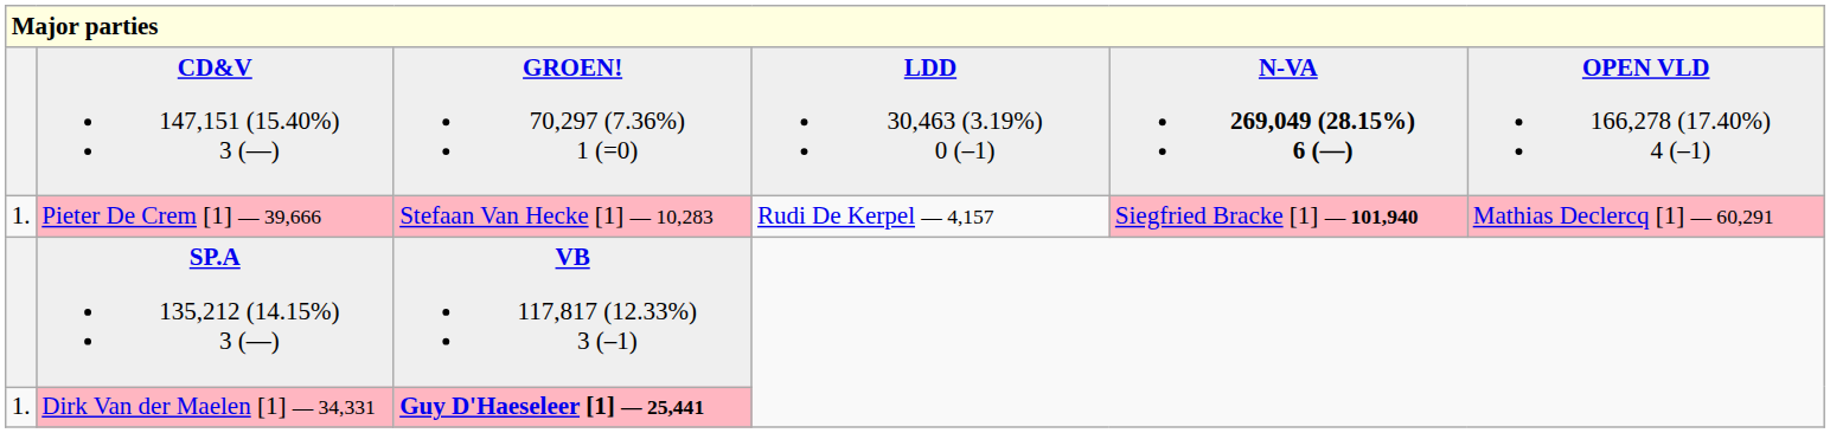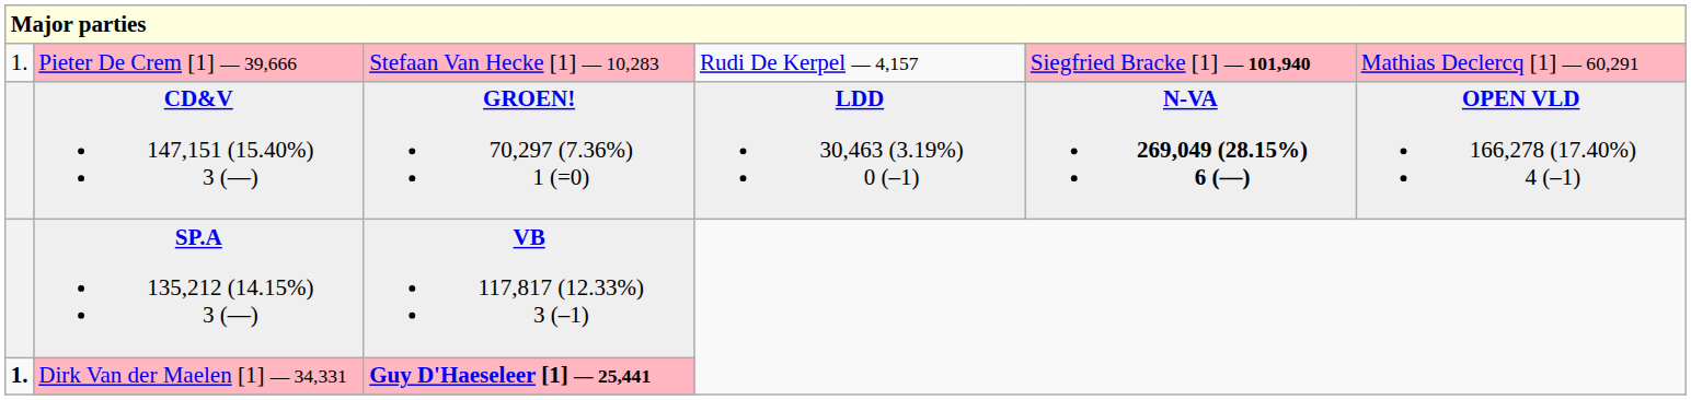rows swapped: CD&V 147,151 (15.40%) 3 (—) <-> Pieter De Crem [1] — 39,666
Dirk Van der Maelen [1] — 34,331 | column 1: normal -> bold
